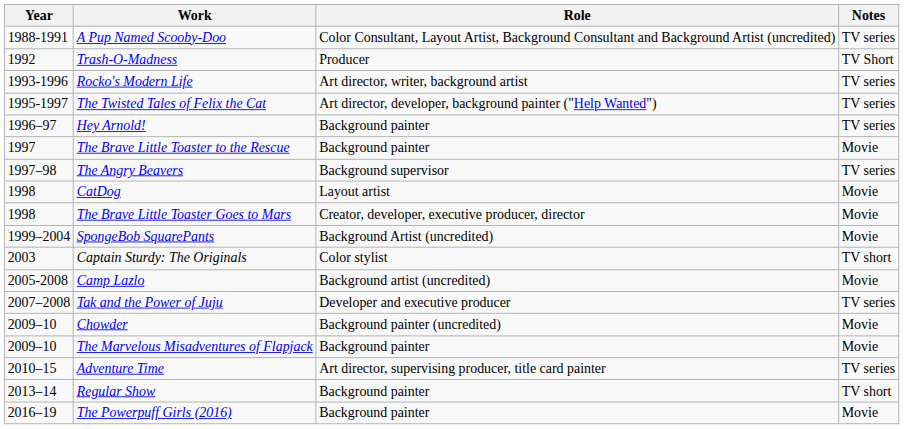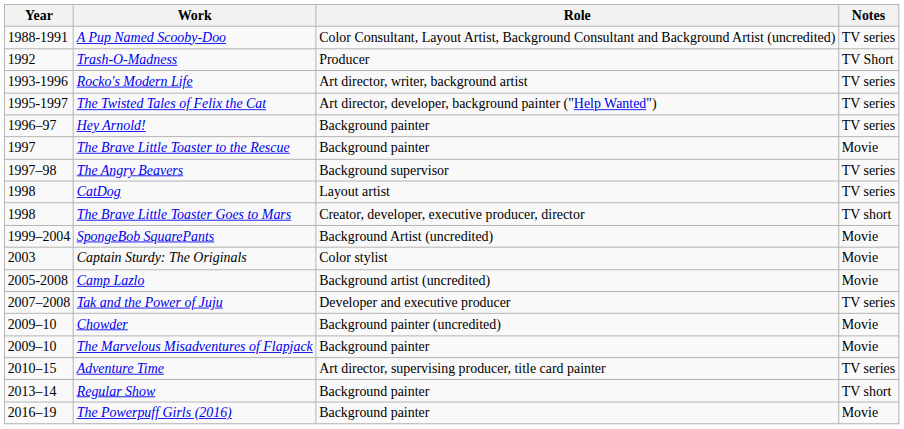CatDog | Notes: Movie -> TV series
The Brave Little Toaster Goes to Mars | Notes: Movie -> TV short
Captain Sturdy: The Originals | Notes: TV short -> Movie
